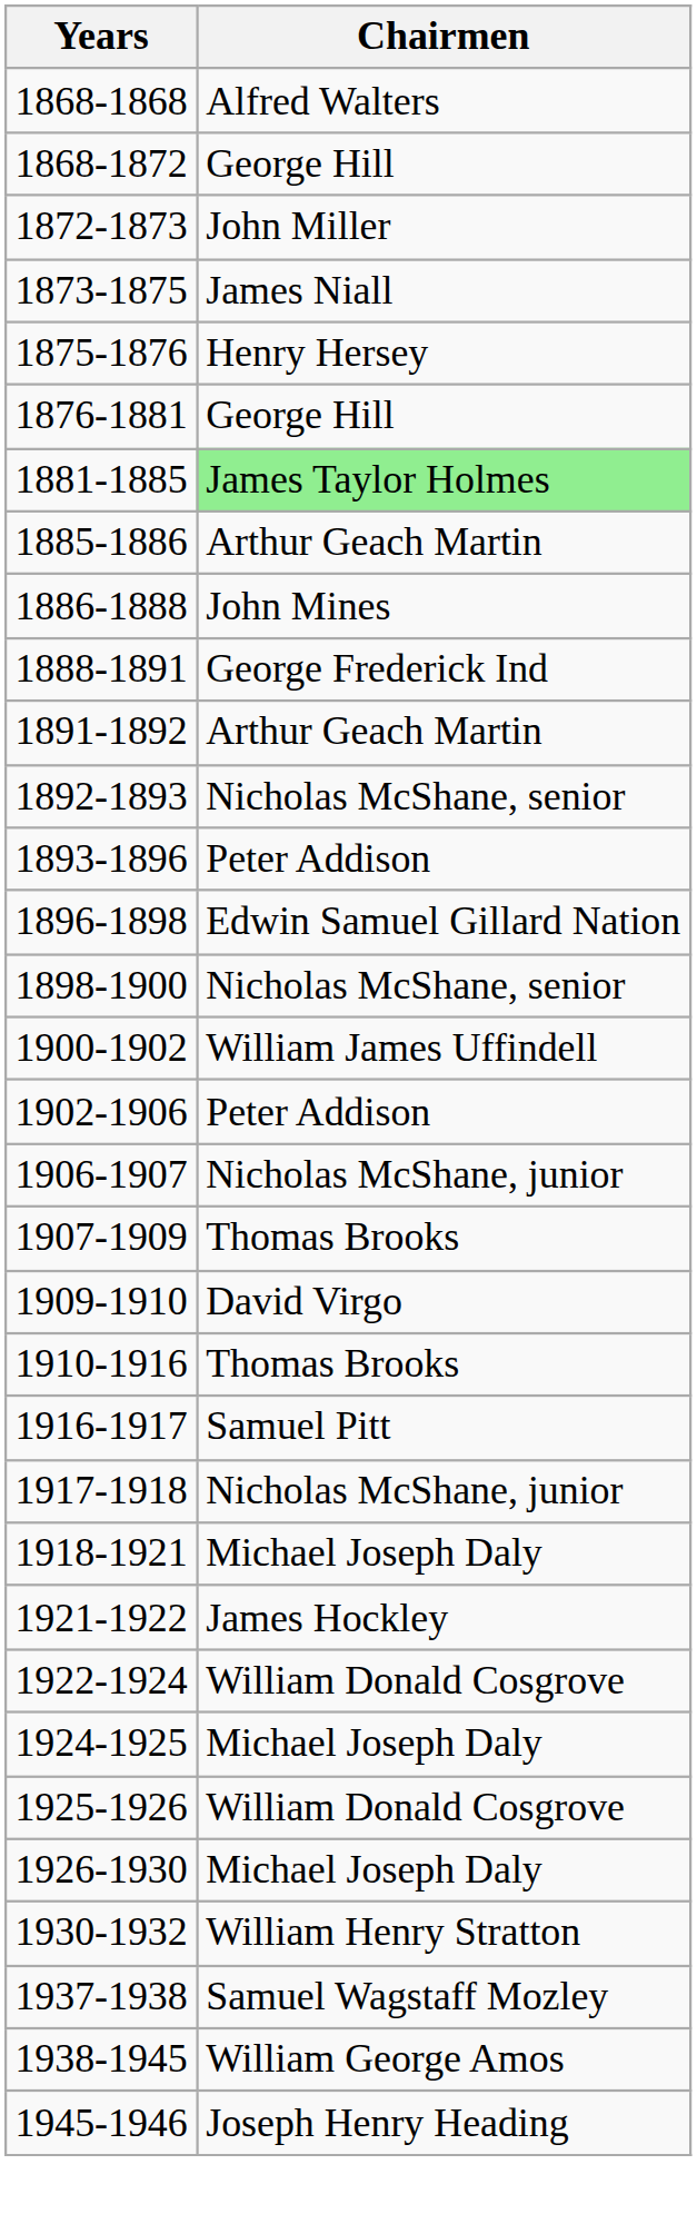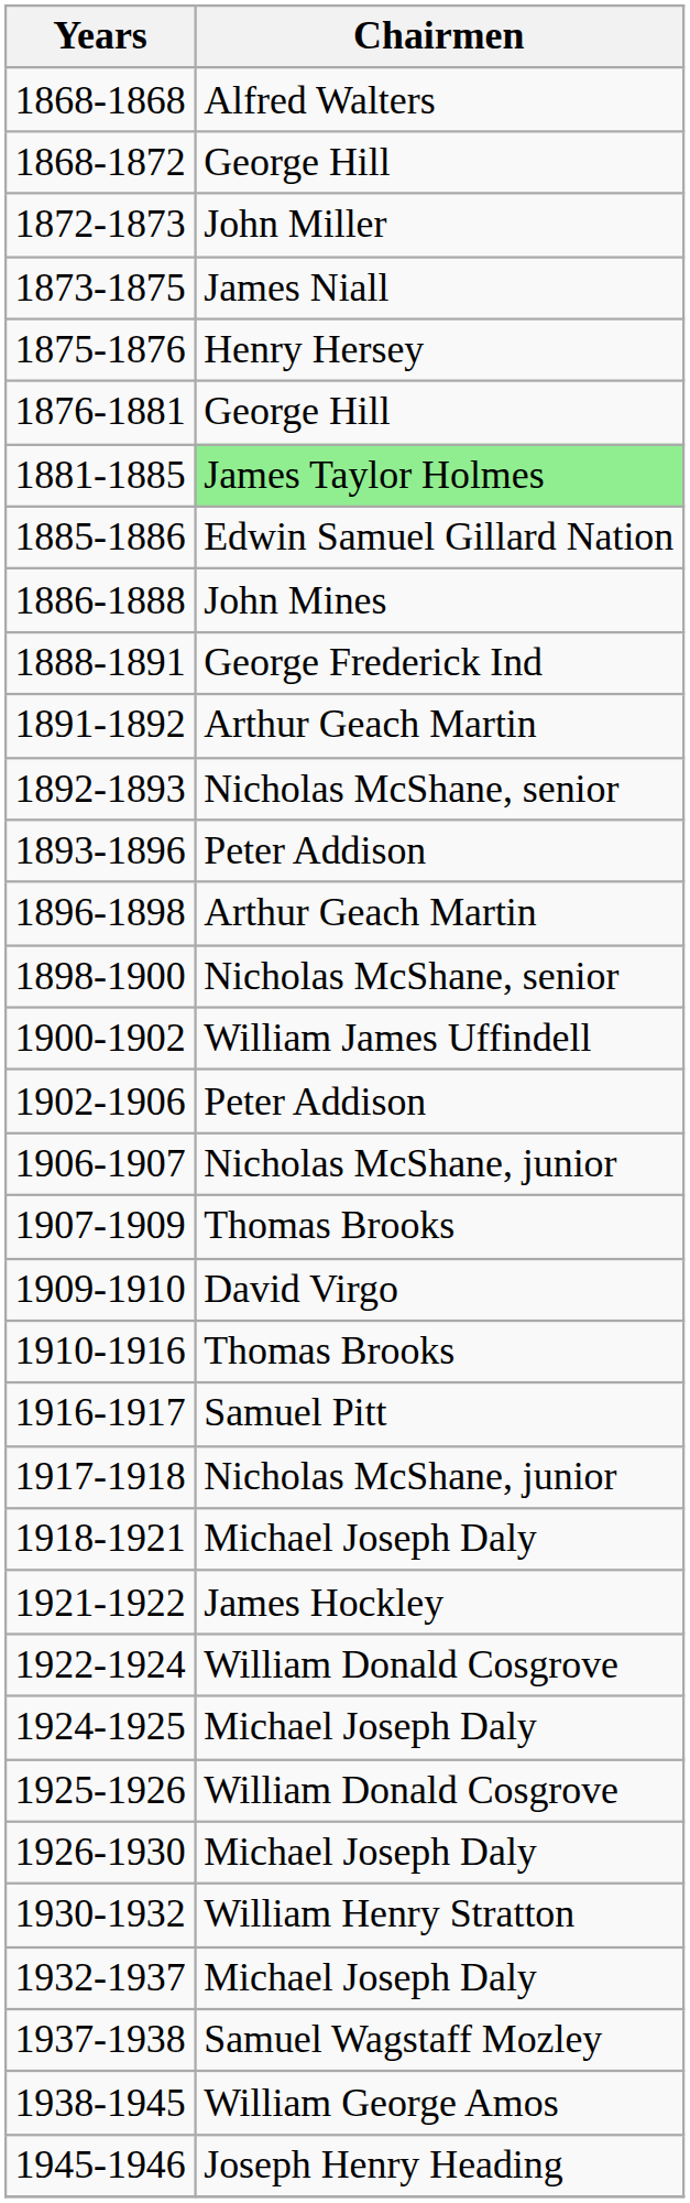1885-1886 | Chairmen: Arthur Geach Martin -> Edwin Samuel Gillard Nation
1896-1898 | Chairmen: Edwin Samuel Gillard Nation -> Arthur Geach Martin
+ row: 1932-1937 | Michael Joseph Daly
